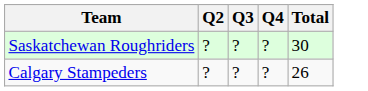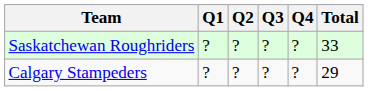+ column: Q1 | ? | ?
Saskatchewan Roughriders | Total: 30 -> 33
Calgary Stampeders | Total: 26 -> 29
